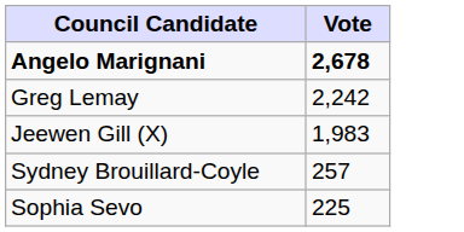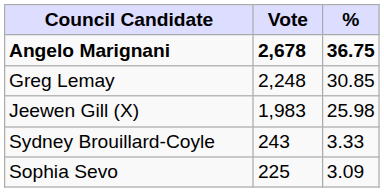+ column: % | 36.75 | 30.85 | 25.98 | 3.33 | 3.09
Greg Lemay | Vote: 2,242 -> 2,248
Sydney Brouillard-Coyle | Vote: 257 -> 243
